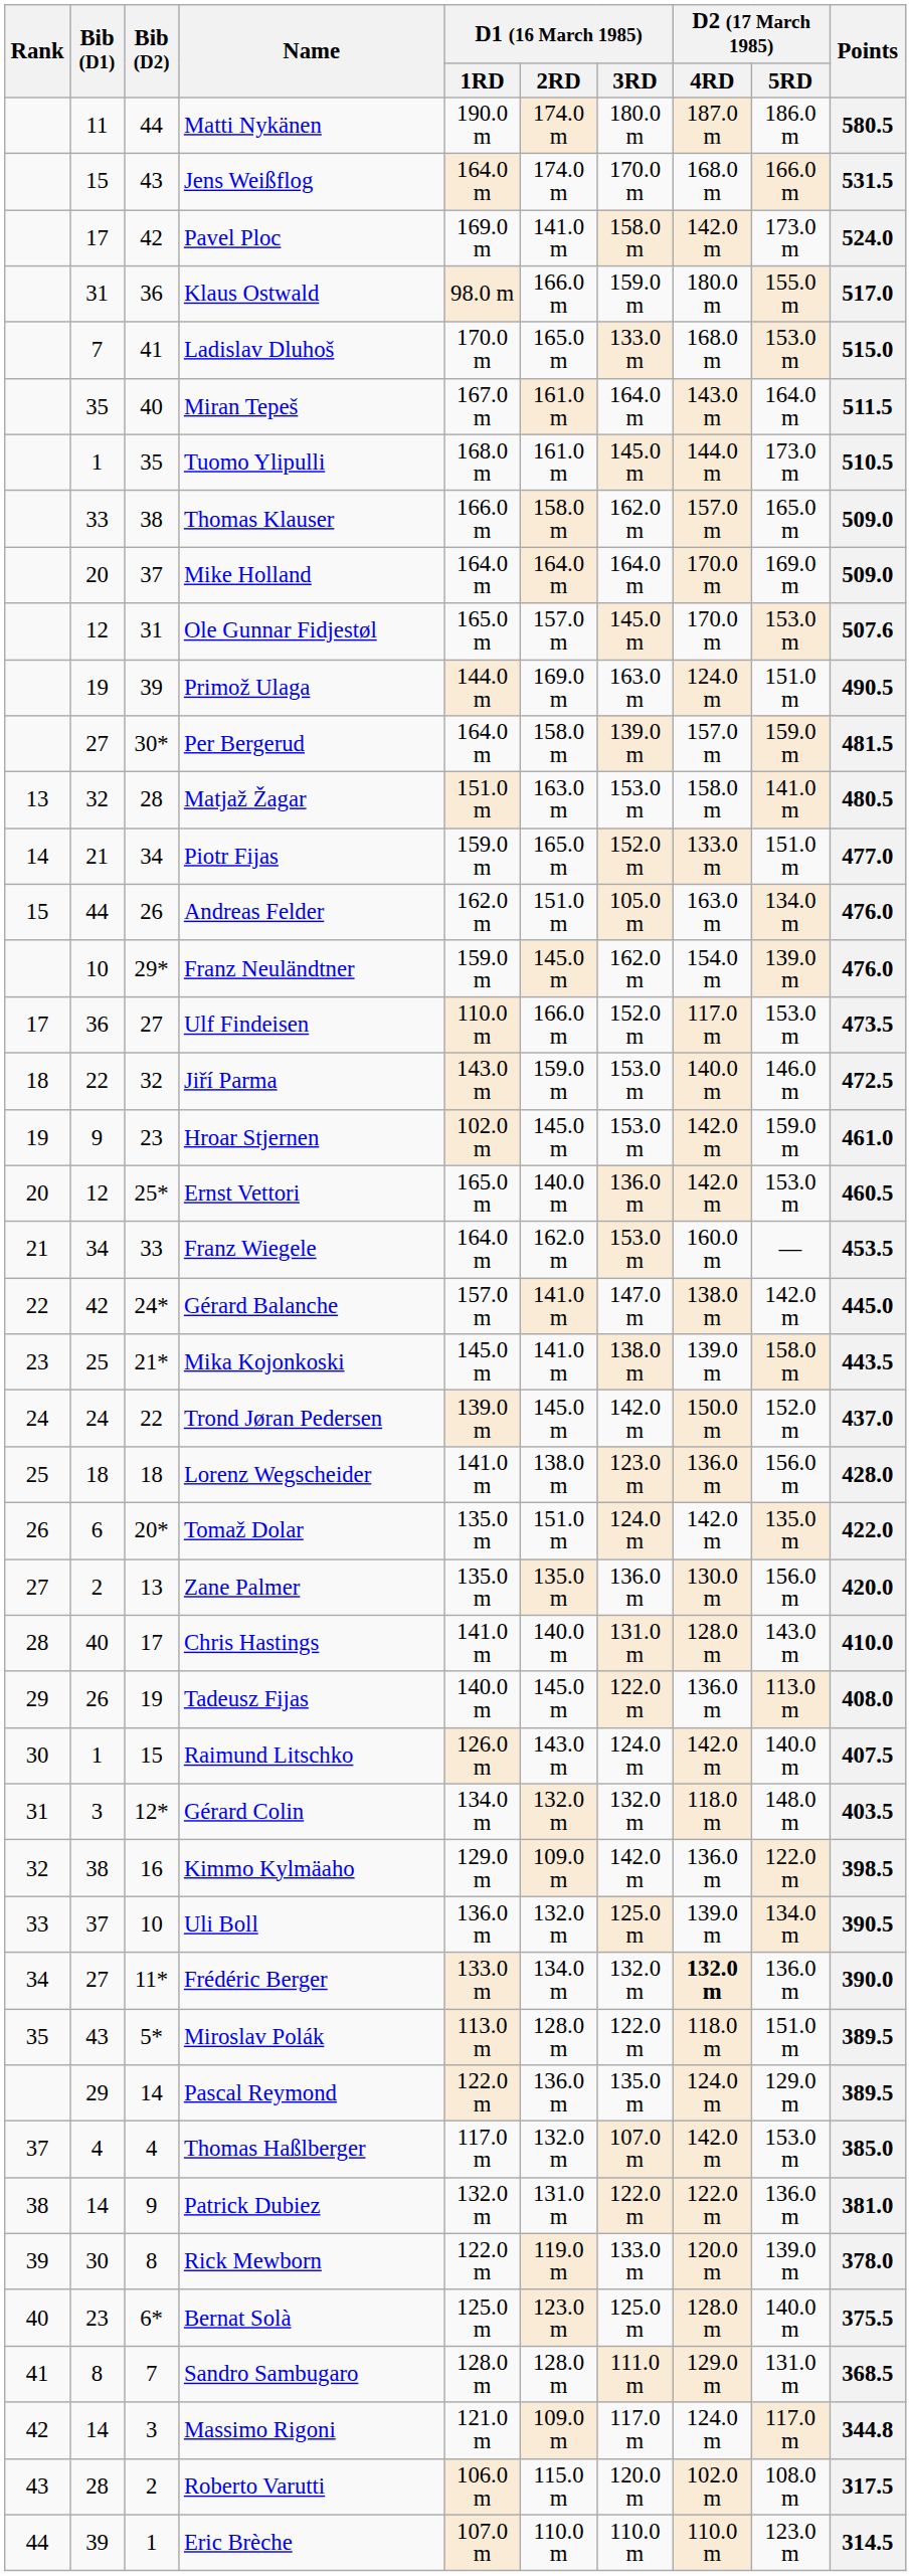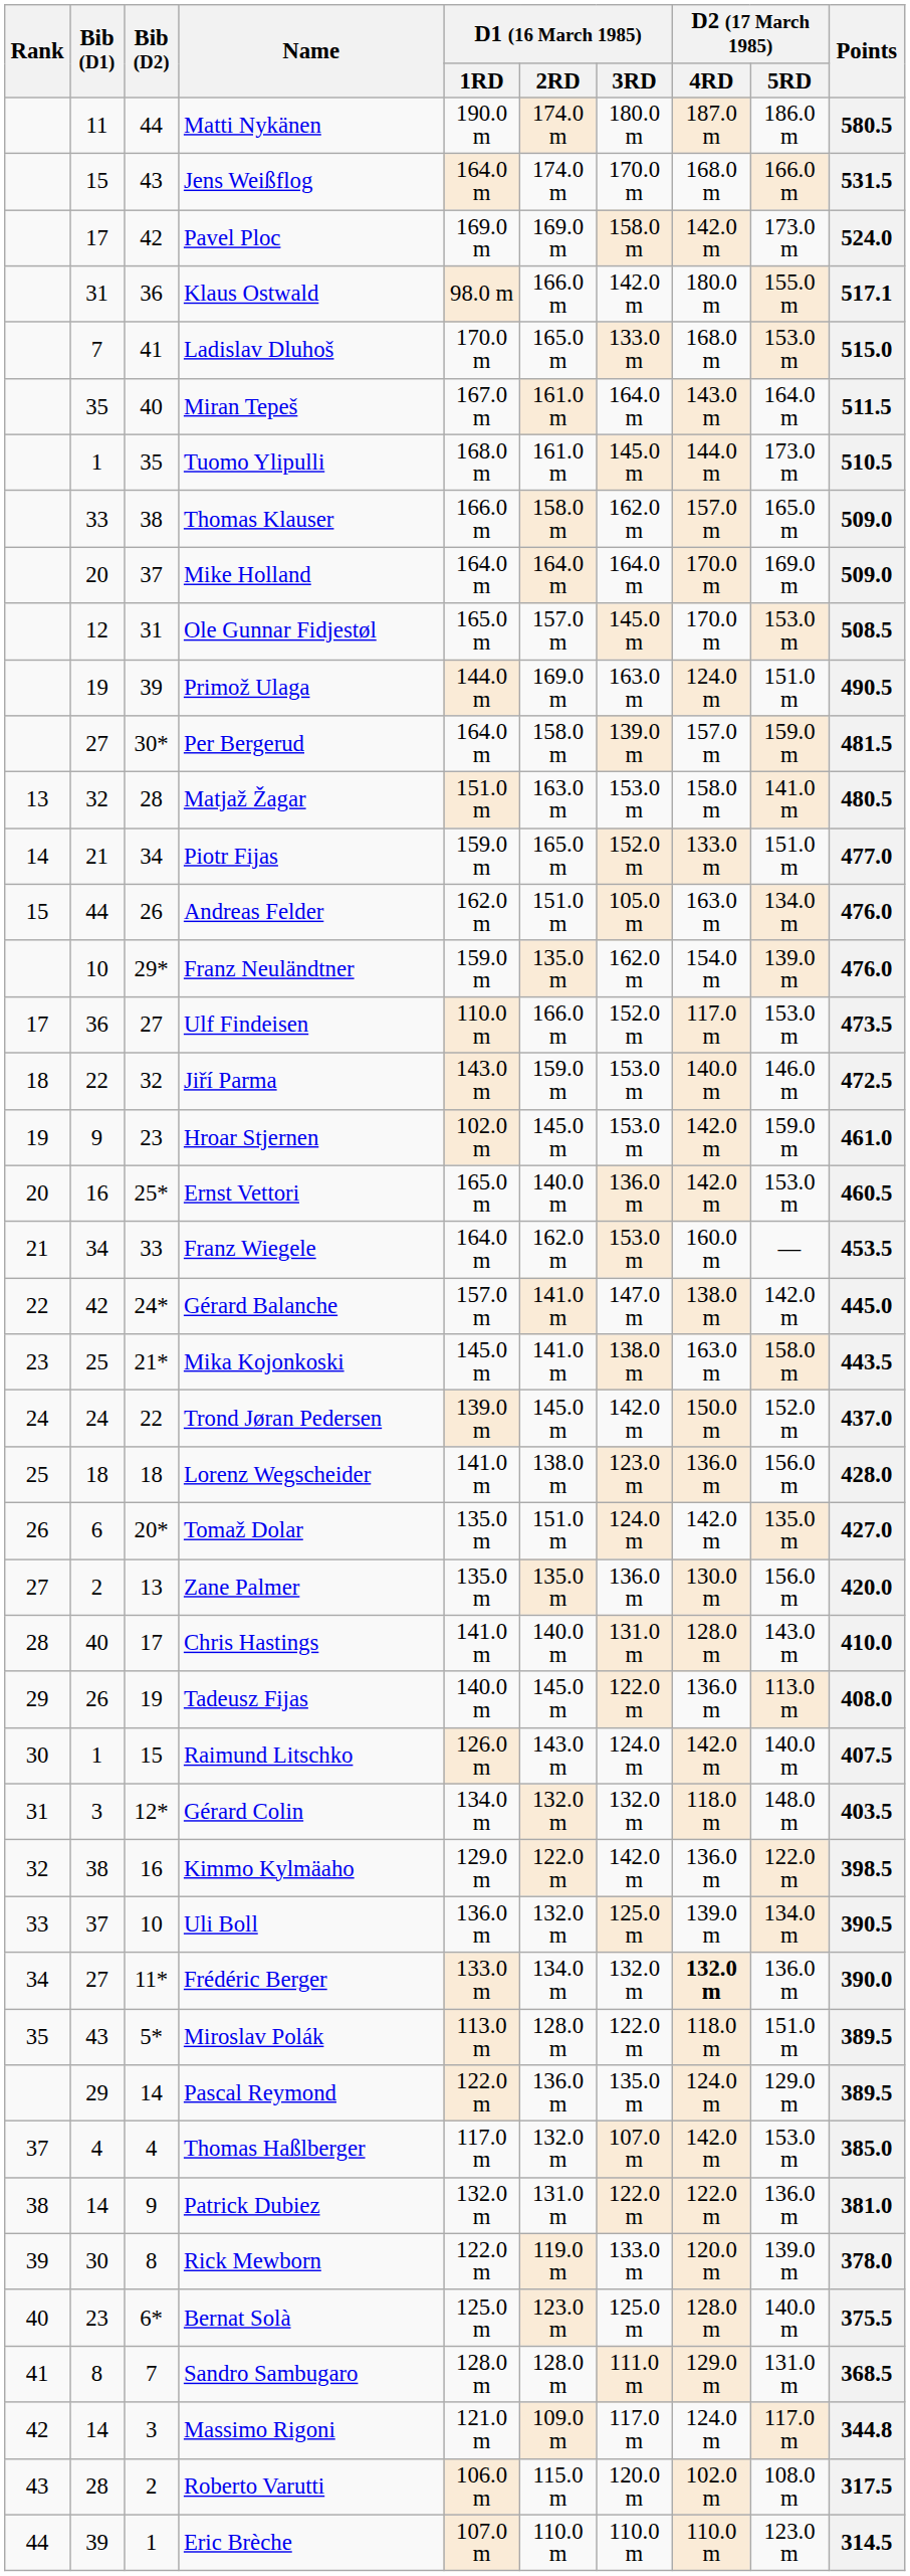Pavel Ploc | D1 (16 March 1985) / 2RD: 141.0 m -> 169.0 m
Klaus Ostwald | D1 (16 March 1985) / 3RD: 159.0 m -> 142.0 m
Klaus Ostwald | Points: 517.0 -> 517.1
Ole Gunnar Fidjestøl | Points: 507.6 -> 508.5
Franz Neuländtner | D1 (16 March 1985) / 2RD: 145.0 m -> 135.0 m
Ernst Vettori | Bib (D1): 12 -> 16
Mika Kojonkoski | D2 (17 March 1985) / 4RD: 139.0 m -> 163.0 m
Tomaž Dolar | Points: 422.0 -> 427.0
Kimmo Kylmäaho | D1 (16 March 1985) / 2RD: 109.0 m -> 122.0 m
